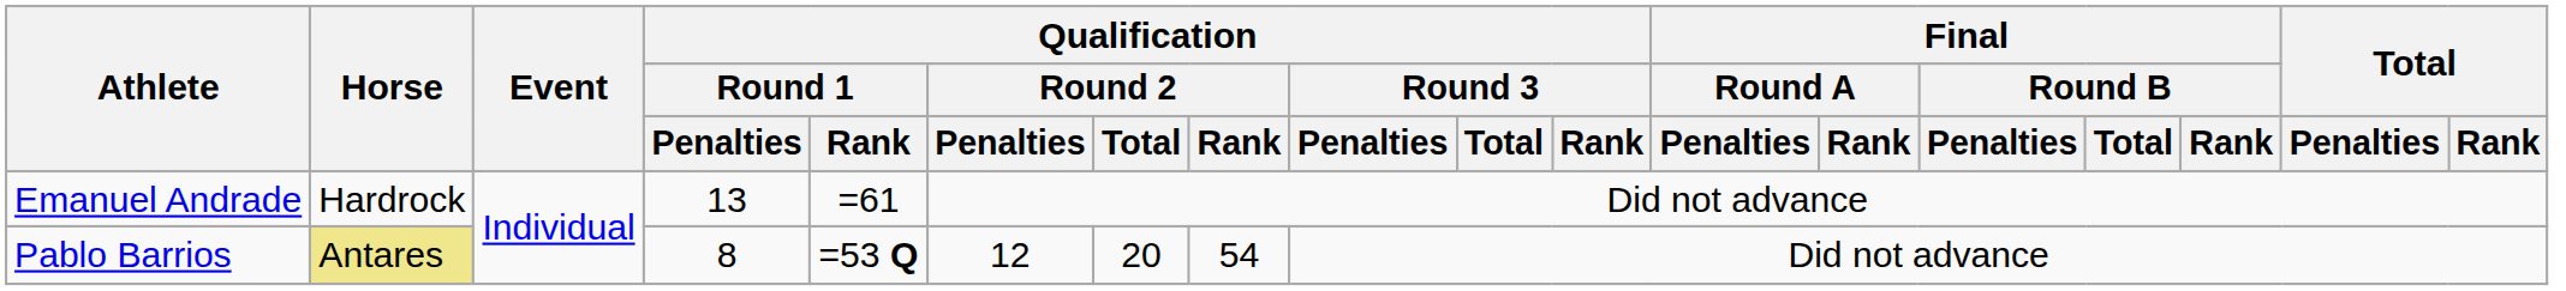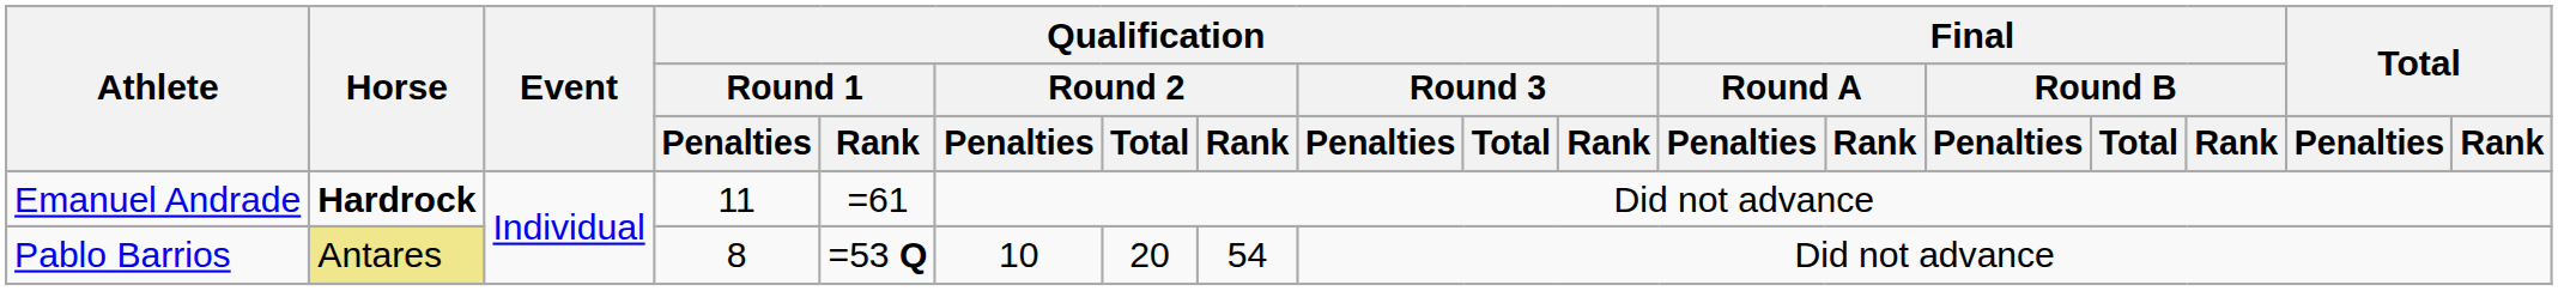Emanuel Andrade | Horse: normal -> bold
Emanuel Andrade | Qualification / Round 1 / Penalties: 13 -> 11
Pablo Barrios | Qualification / Round 2 / Penalties: 12 -> 10
